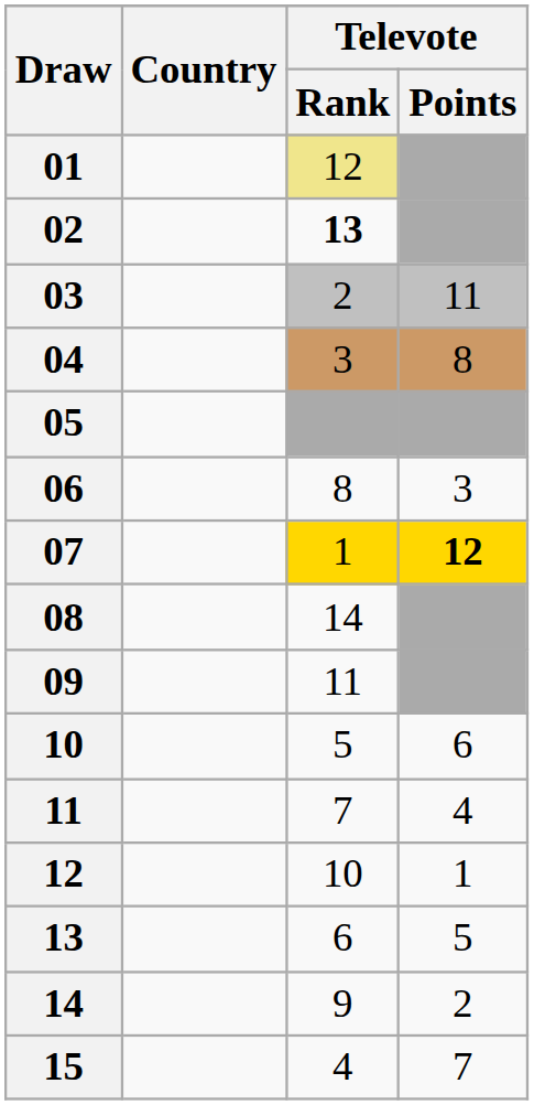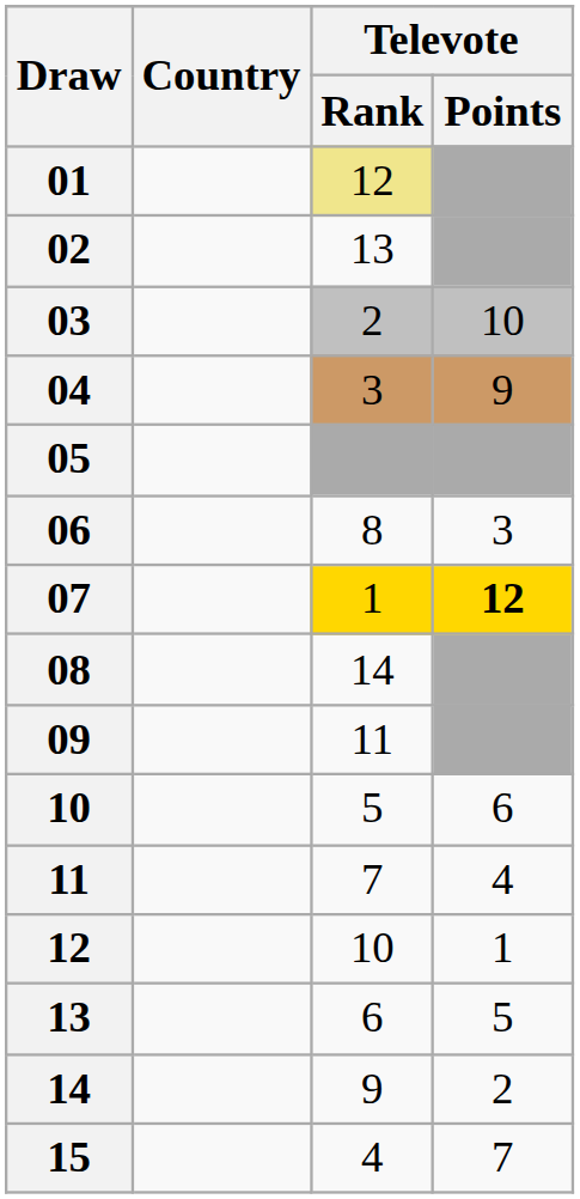02 | Televote / Rank: bold -> normal
03 | Televote / Points: 11 -> 10
04 | Televote / Points: 8 -> 9
